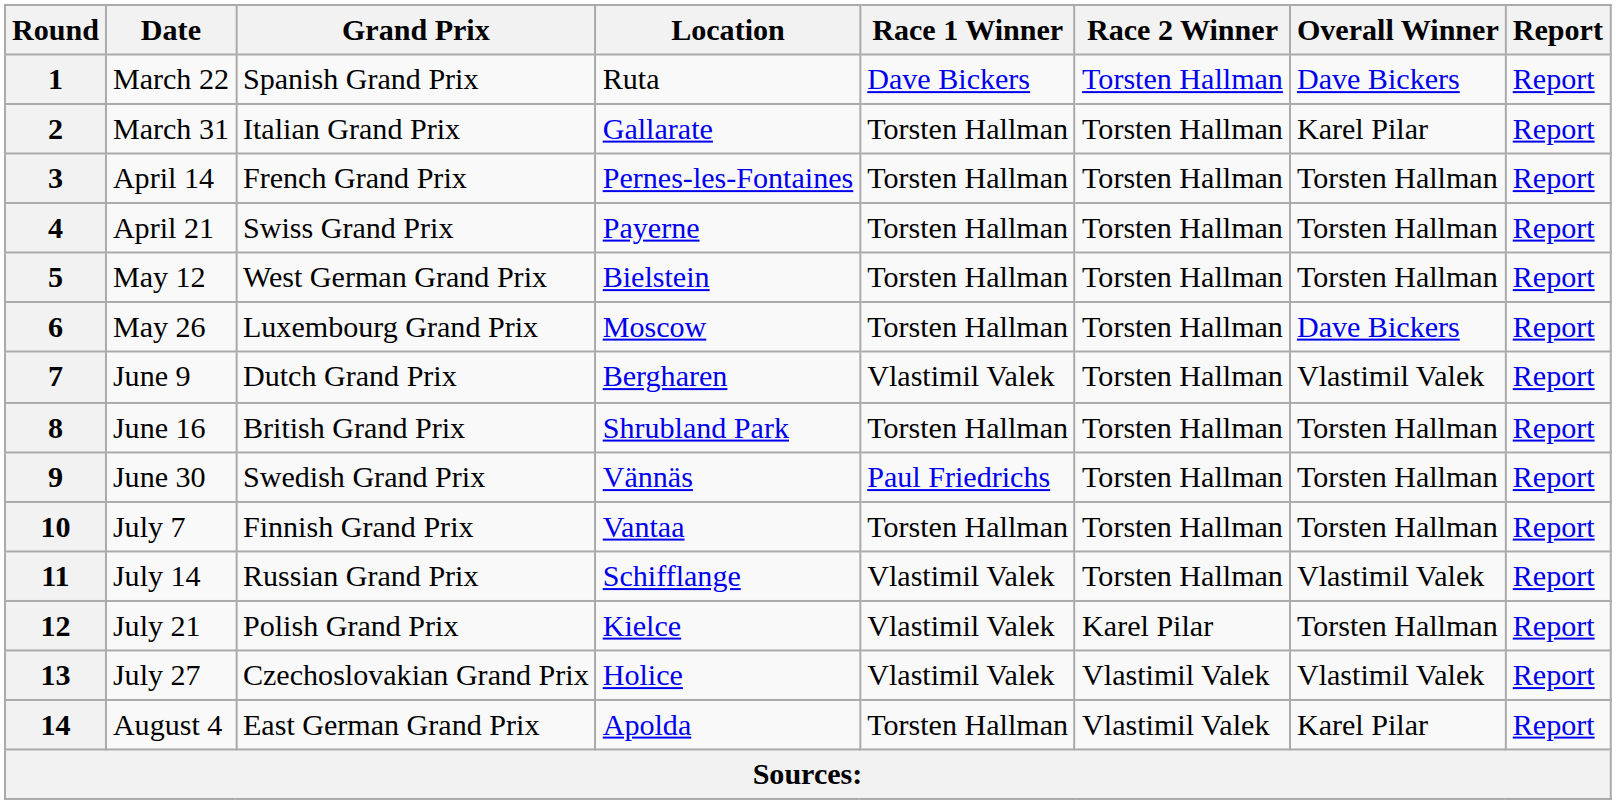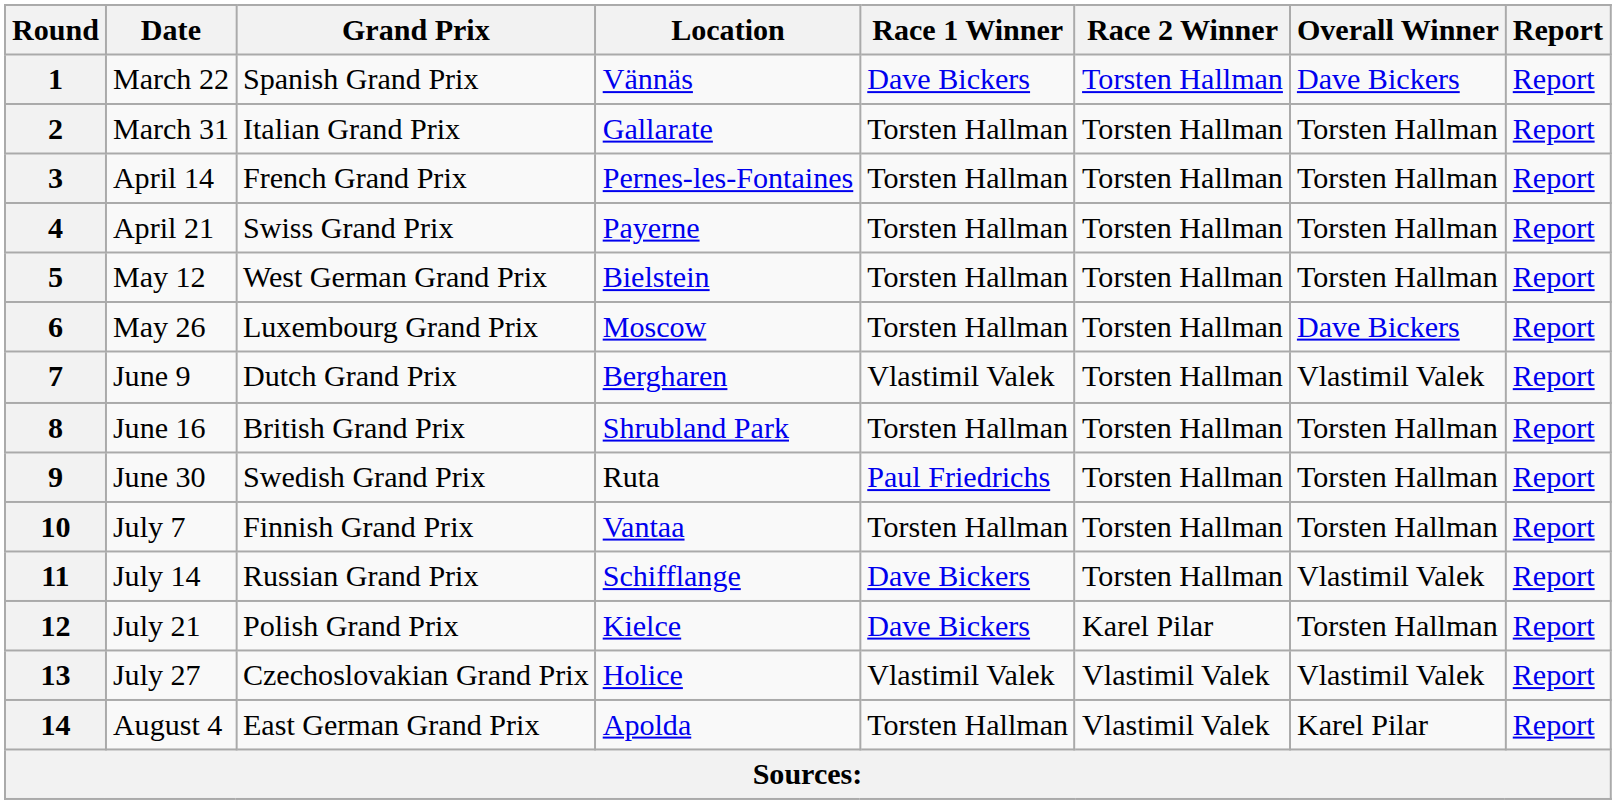1 | Location: Ruta -> Vännäs
2 | Overall Winner: Karel Pilar -> Torsten Hallman
9 | Location: Vännäs -> Ruta
11 | Race 1 Winner: Vlastimil Valek -> Dave Bickers
12 | Race 1 Winner: Vlastimil Valek -> Dave Bickers
